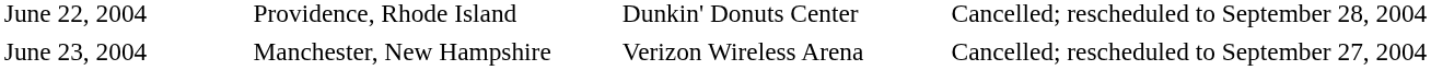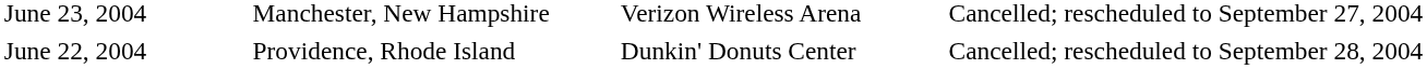rows swapped: June 22, 2004 <-> June 23, 2004
